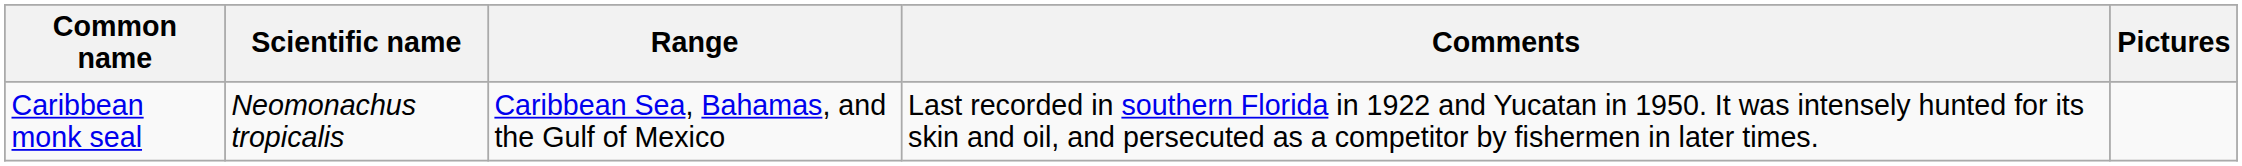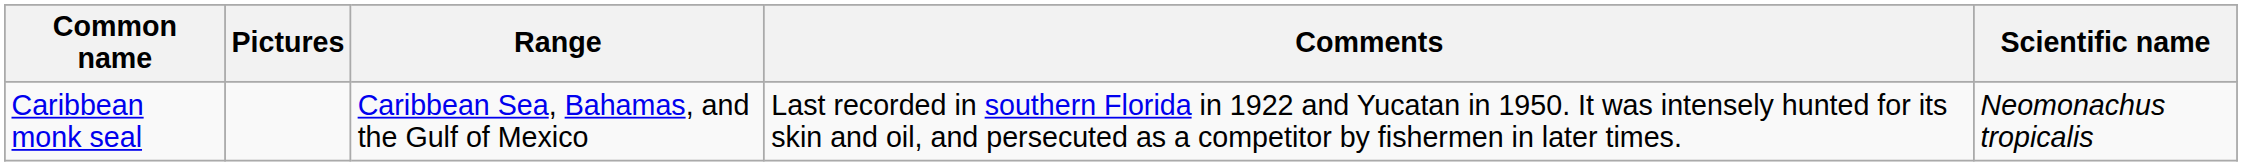columns swapped: Scientific name <-> Pictures
